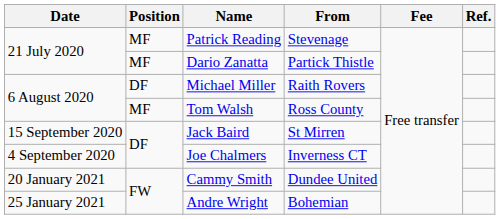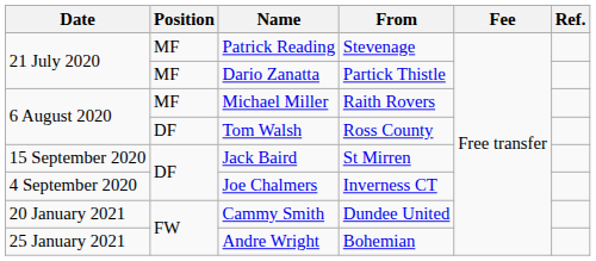Michael Miller | Position: DF -> MF
Tom Walsh | Position: MF -> DF
